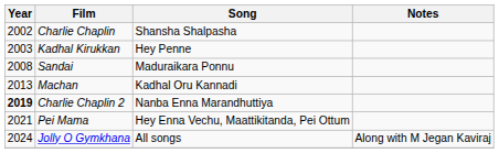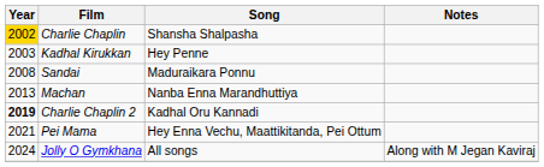Charlie Chaplin | Year: no background -> gold background
Machan | Song: Kadhal Oru Kannadi -> Nanba Enna Marandhuttiya
Charlie Chaplin 2 | Song: Nanba Enna Marandhuttiya -> Kadhal Oru Kannadi
